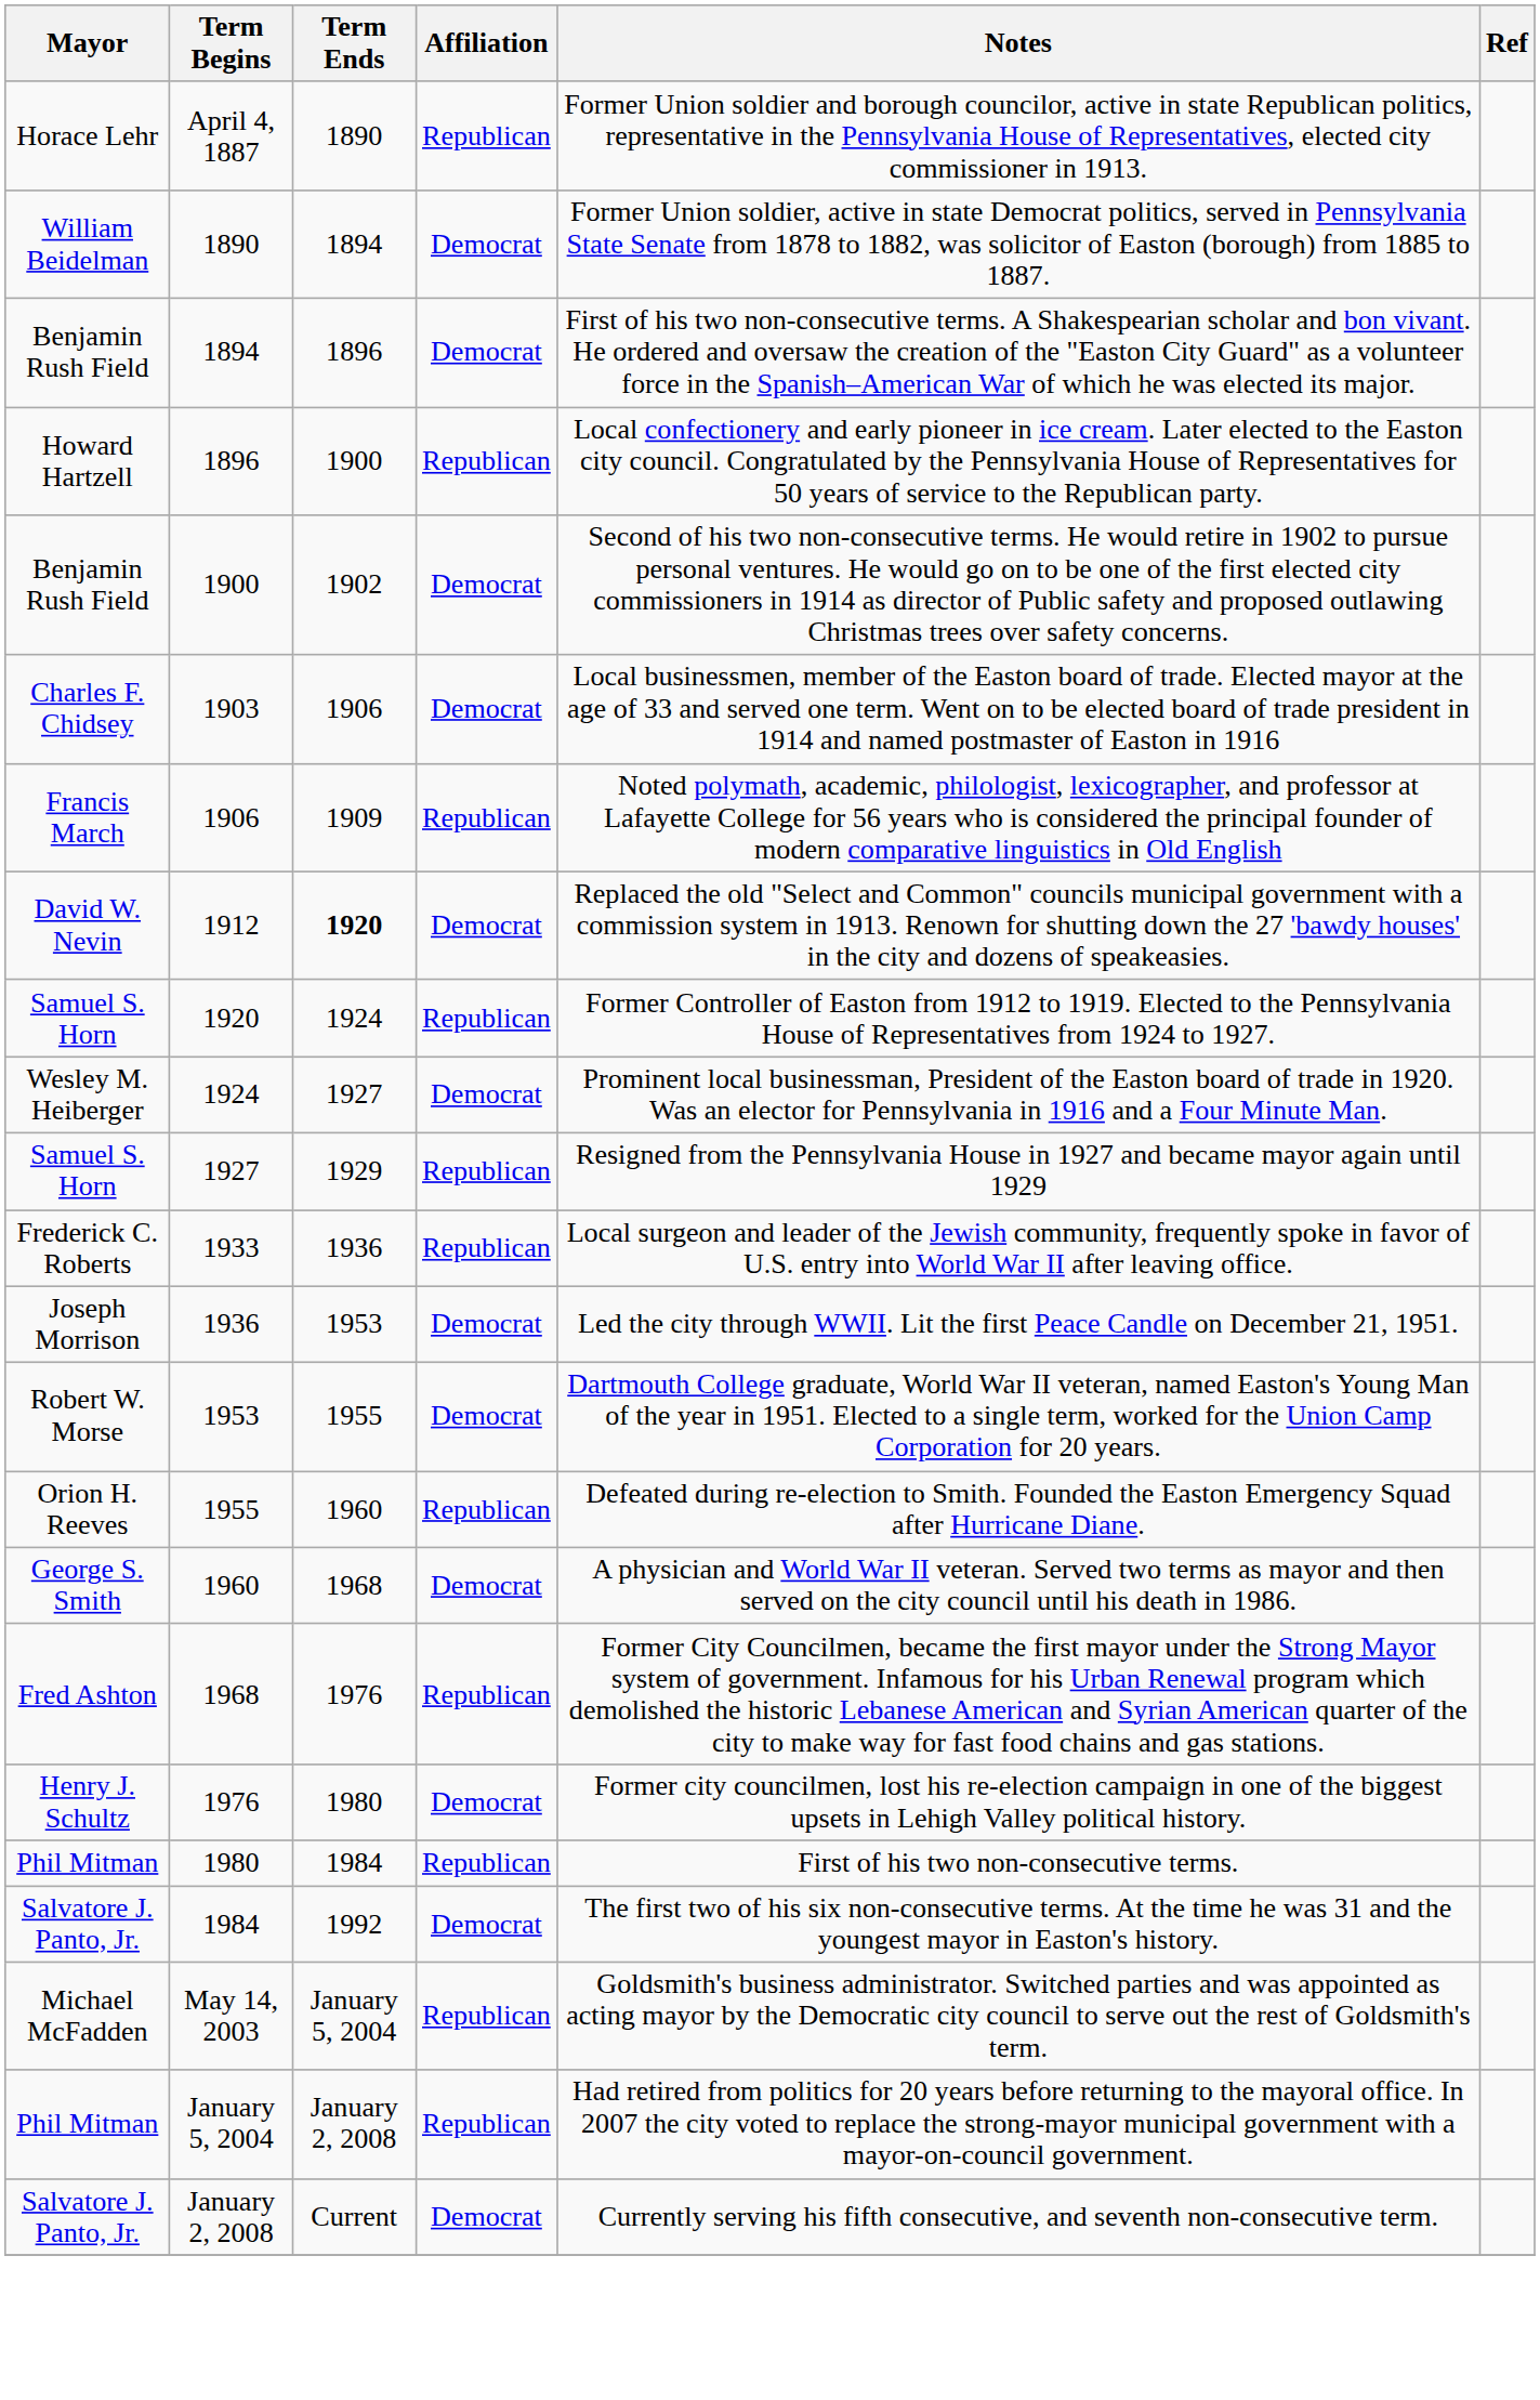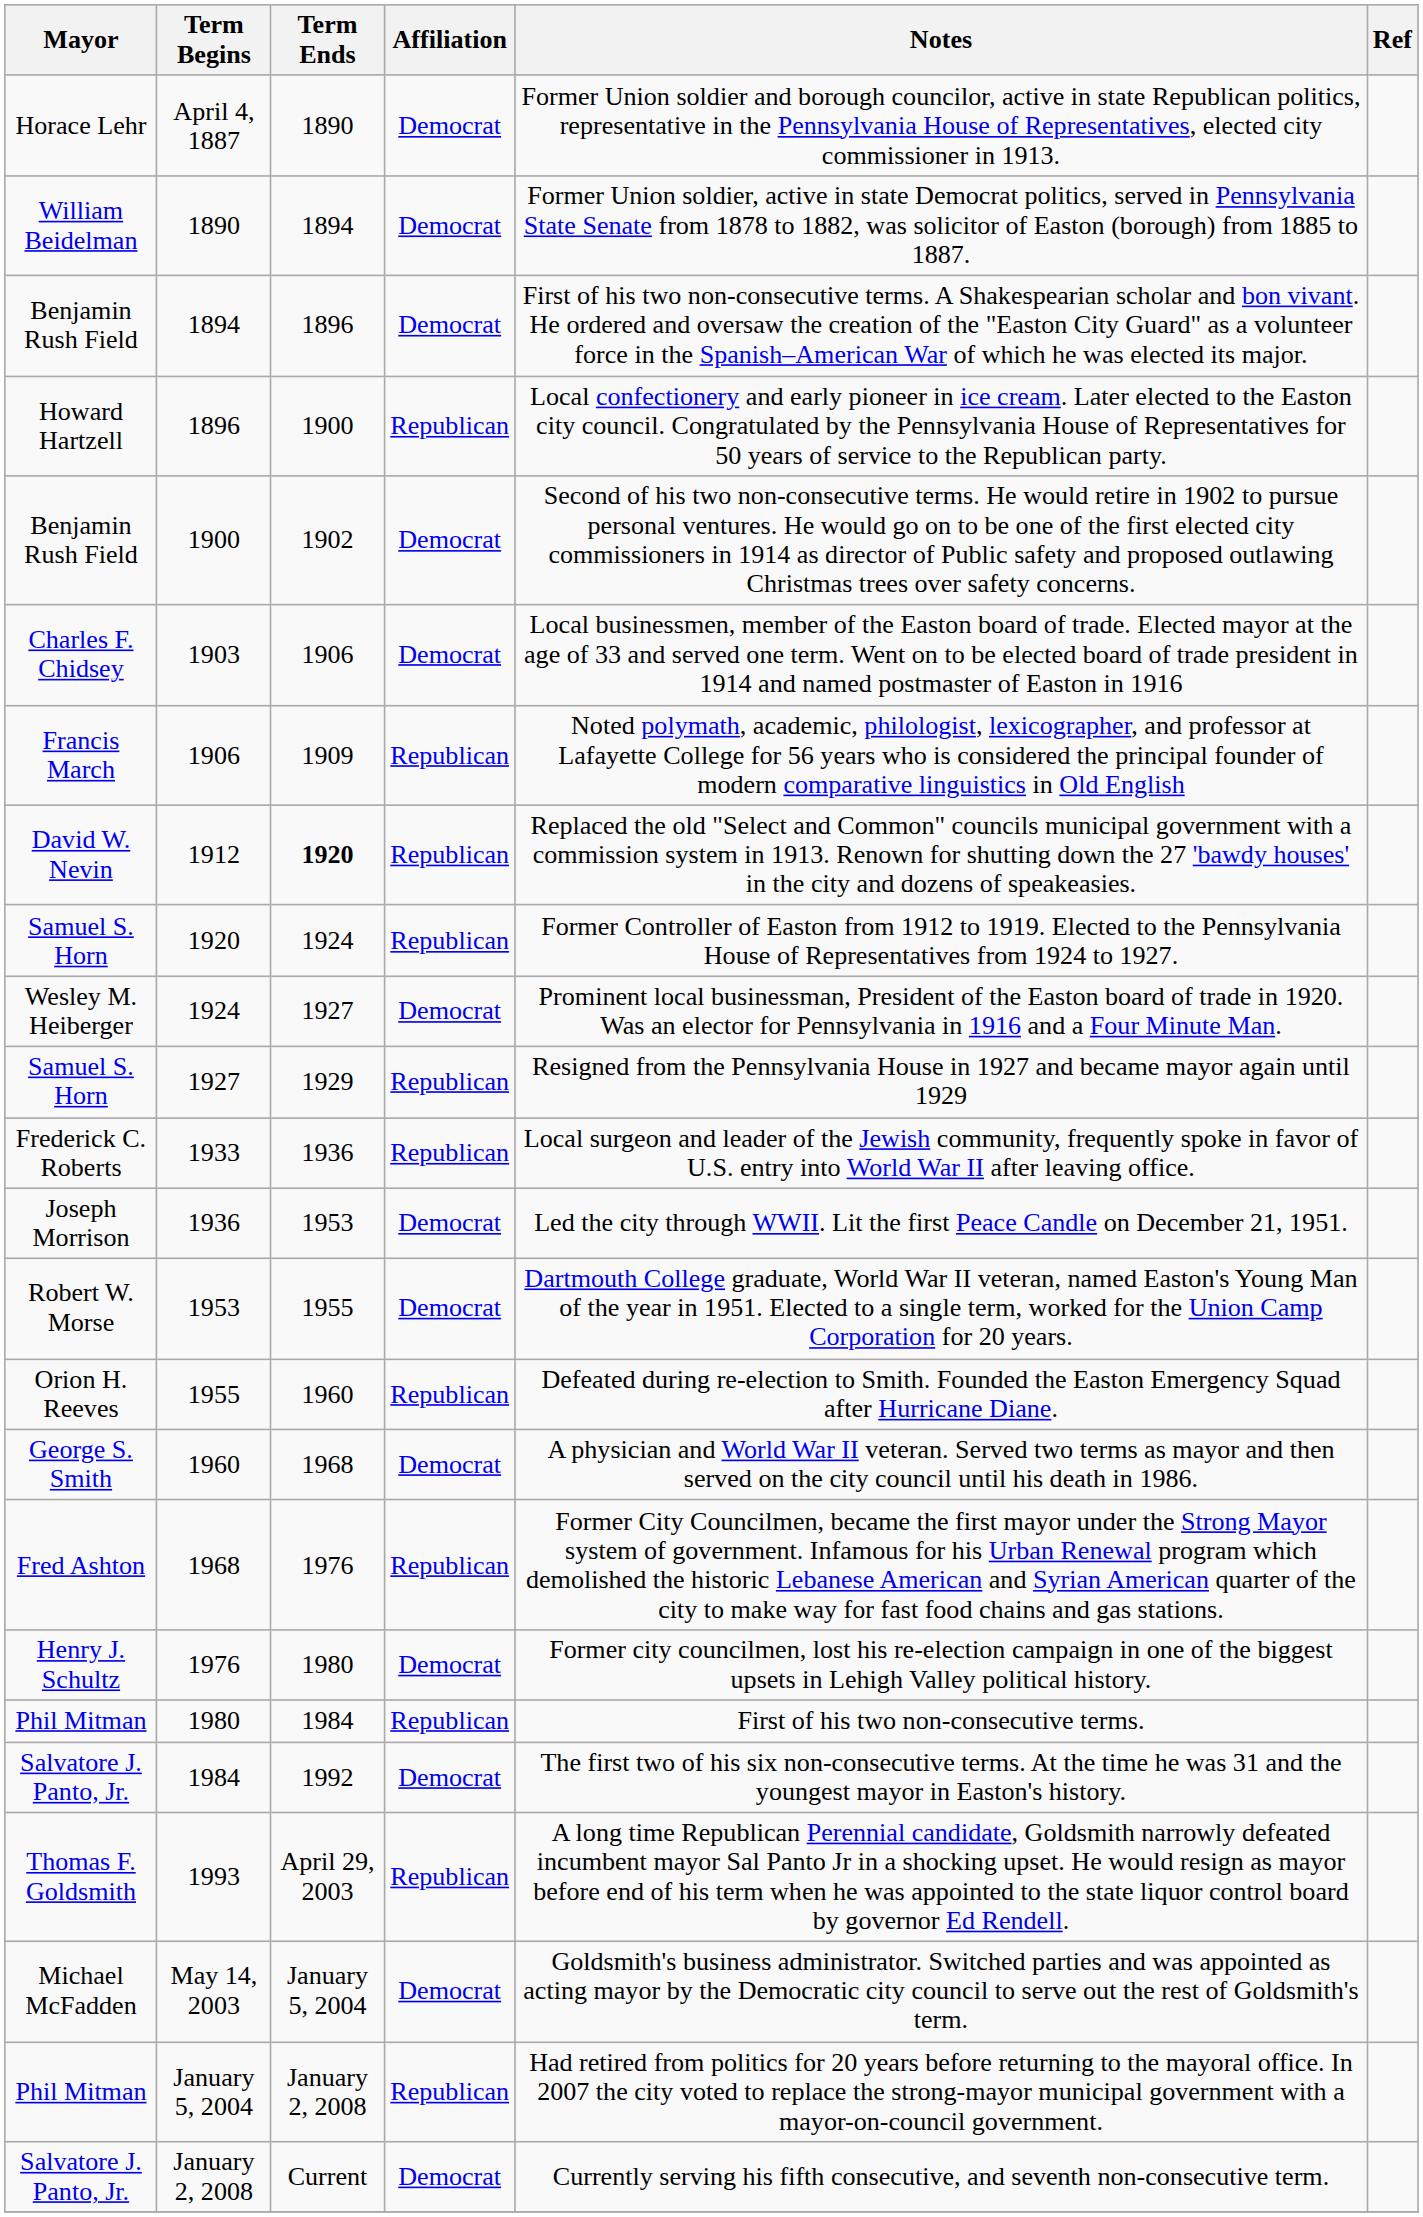April 4, 1887 | Affiliation: Republican -> Democrat
1912 | Affiliation: Democrat -> Republican
+ row: Thomas F. Goldsmith | 1993 | April 29, 2003 | Republican | A long time Republican Perennial candidate, Goldsmith narrowly defeated incumbent mayor Sal Panto Jr in a shocking upset. He would resign as mayor before end of his term when he was appointed to the state liquor control board by governor Ed Rendell.
May 14, 2003 | Affiliation: Republican -> Democrat
